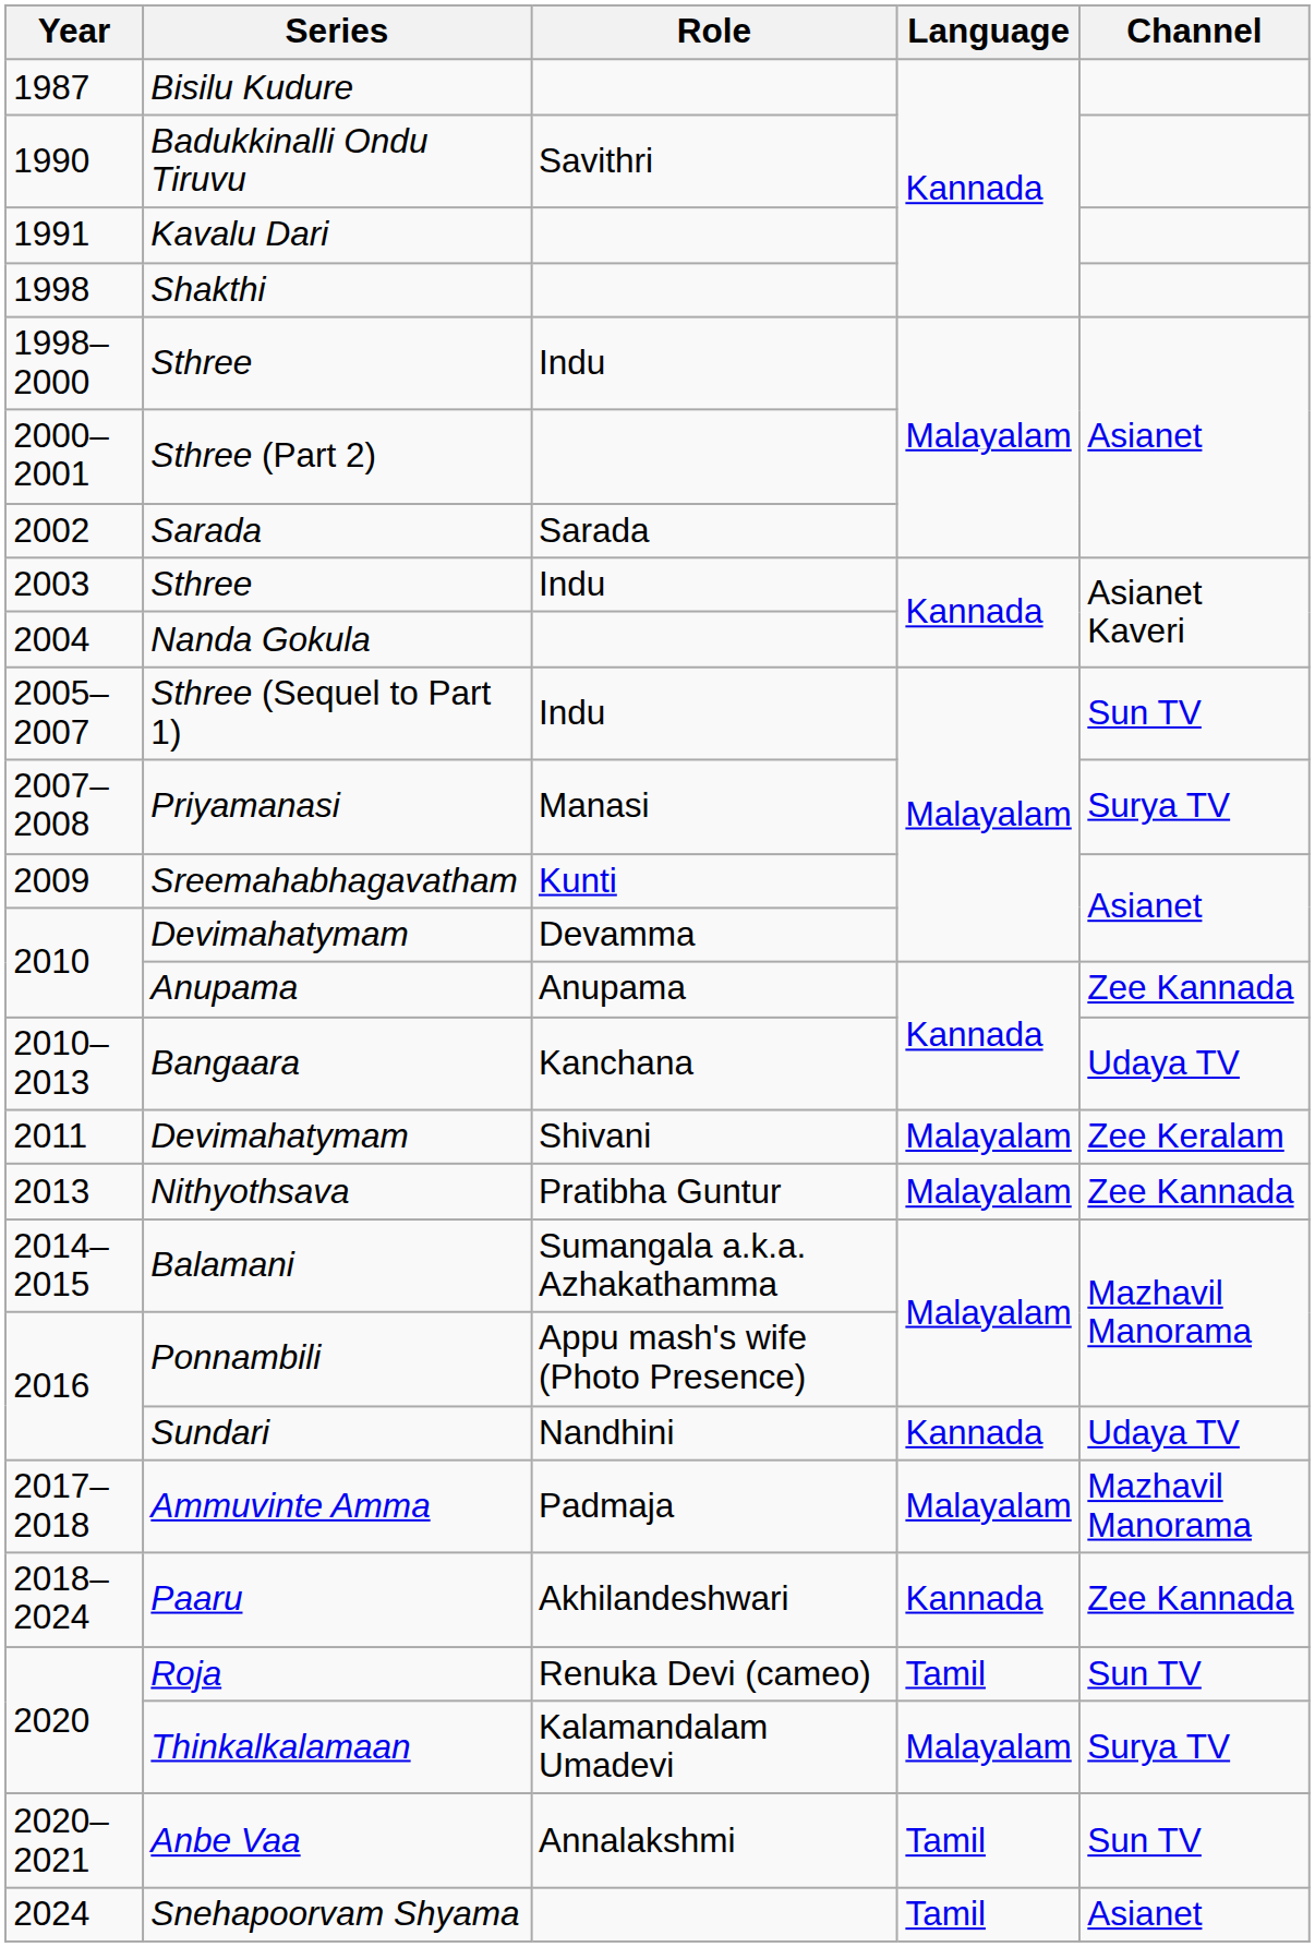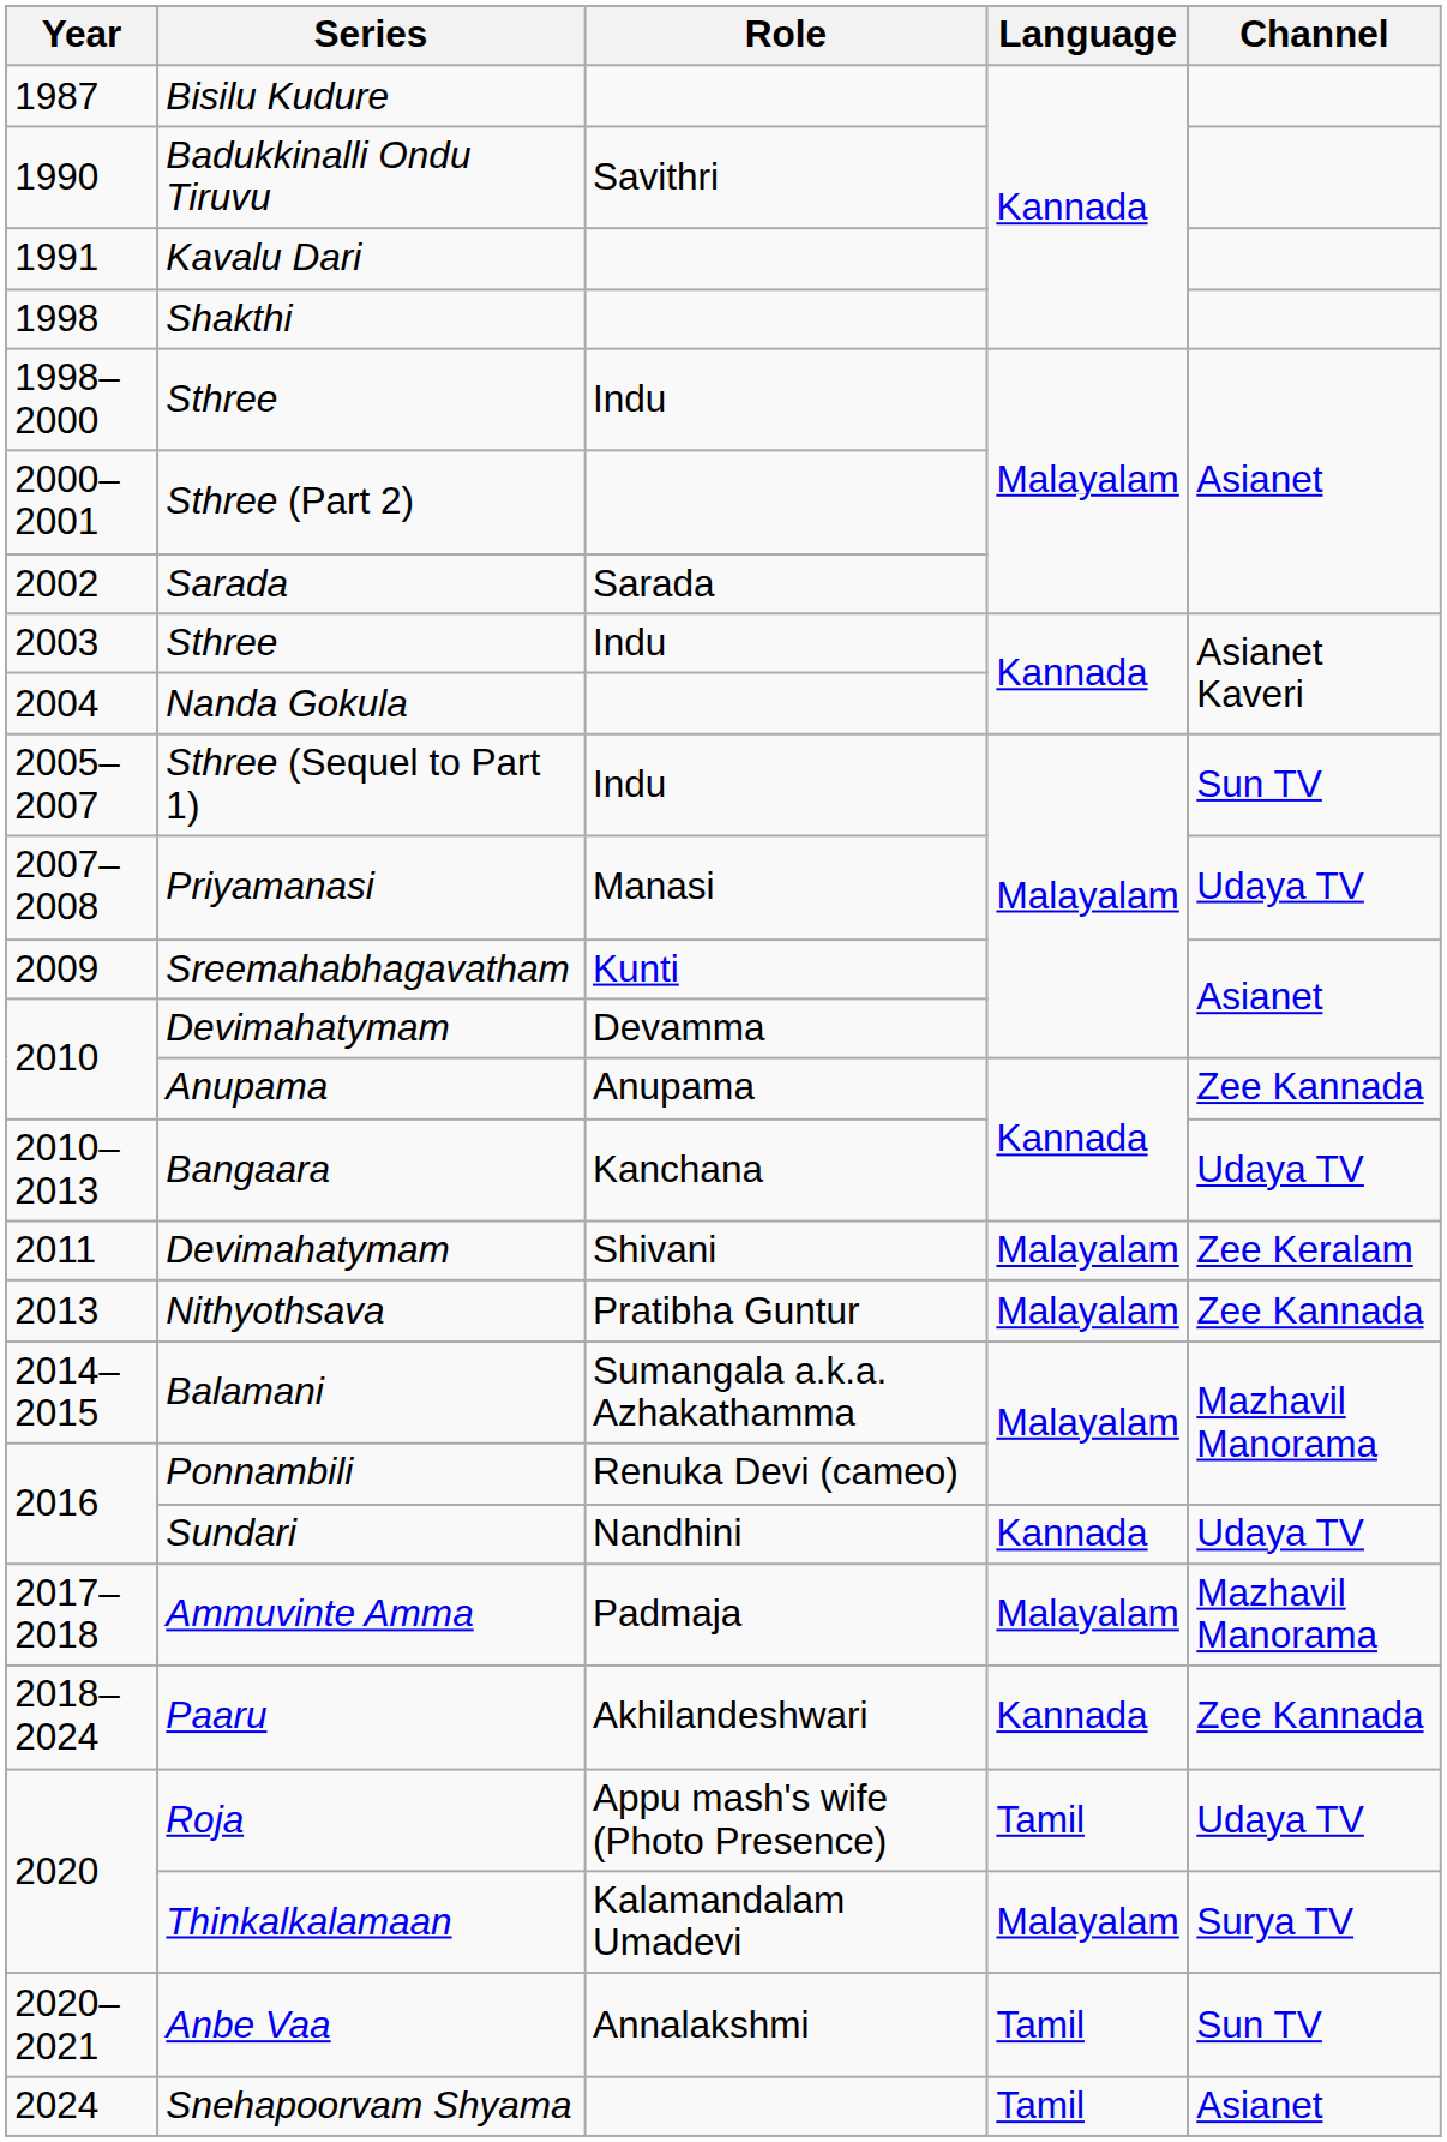Priyamanasi | Channel: Surya TV -> Udaya TV
Ponnambili | Role: Appu mash's wife (Photo Presence) -> Renuka Devi (cameo)
Roja | Role: Renuka Devi (cameo) -> Appu mash's wife (Photo Presence)
Roja | Channel: Sun TV -> Udaya TV
